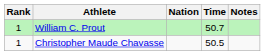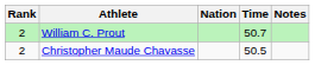William C. Prout | Rank: 1 -> 2
Christopher Maude Chavasse | Rank: 1 -> 2
